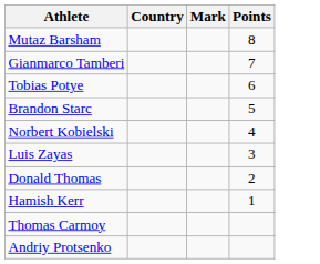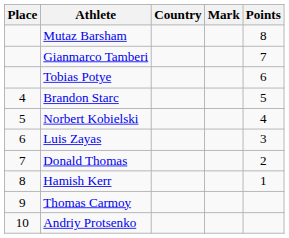+ column: Place | 4 | 5 | 6 | 7 | 8 | 9 | 10
